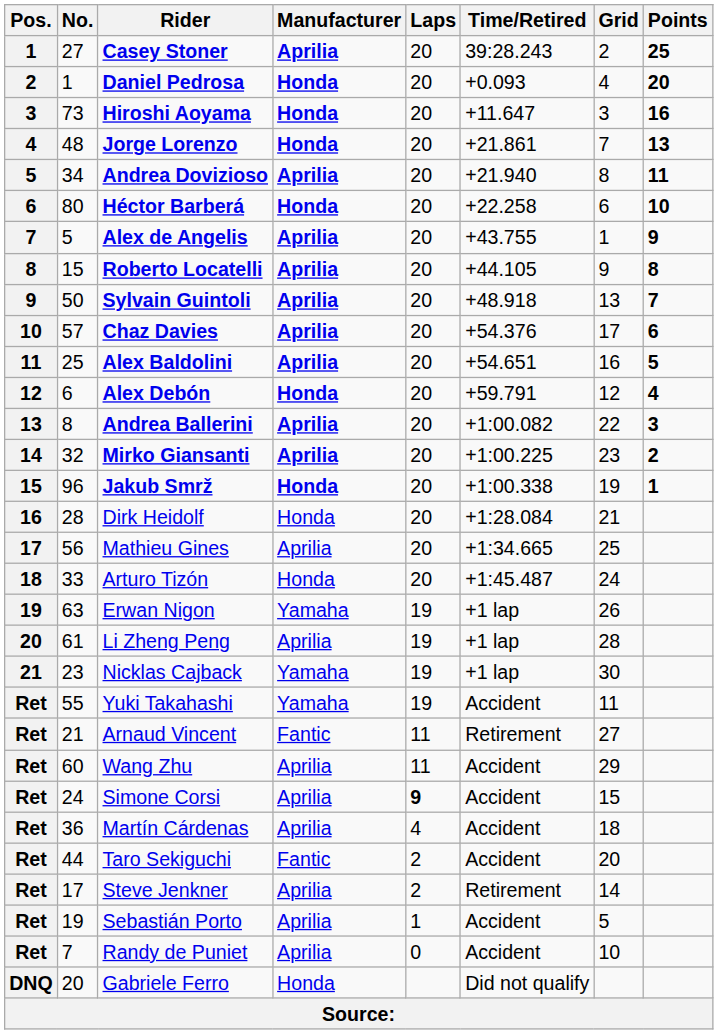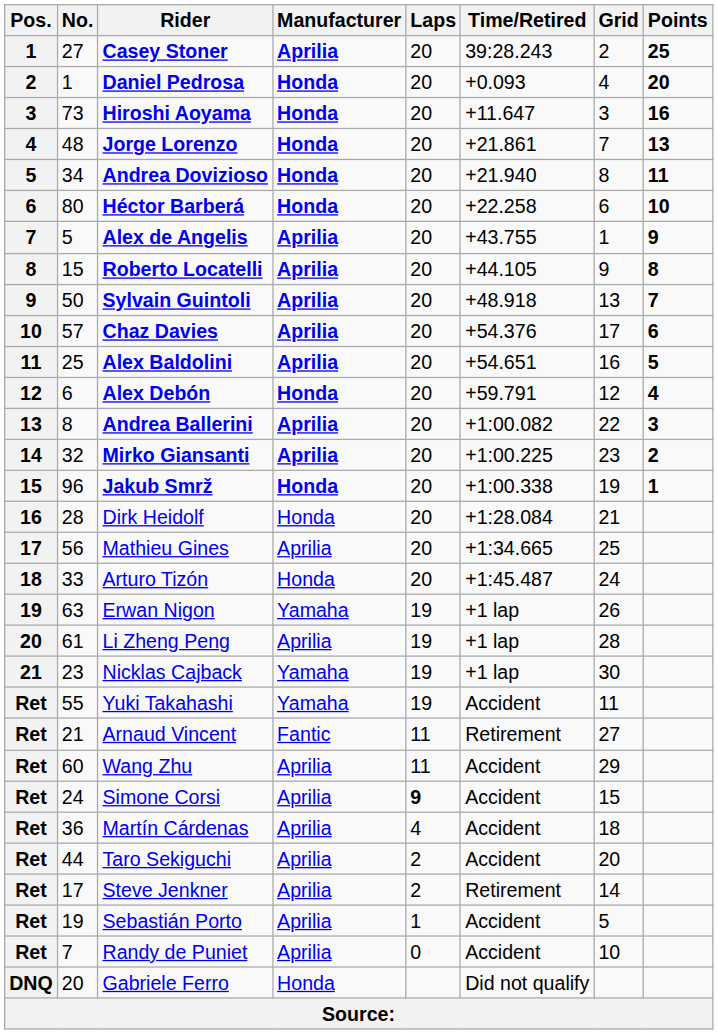Andrea Dovizioso | Manufacturer: Aprilia -> Honda
Taro Sekiguchi | Manufacturer: Fantic -> Aprilia
